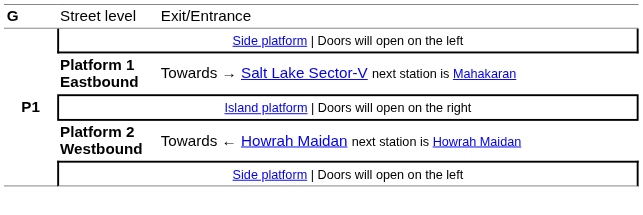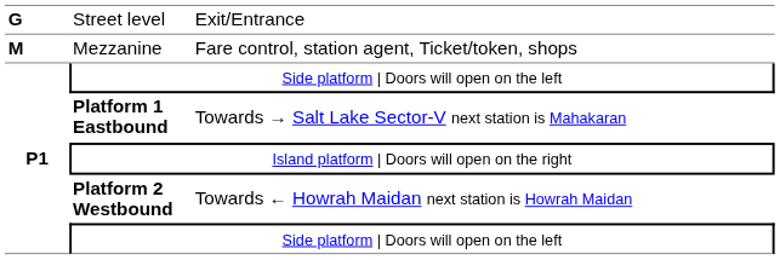+ row: M | Mezzanine | Fare control, station agent, Ticket/token, shops
